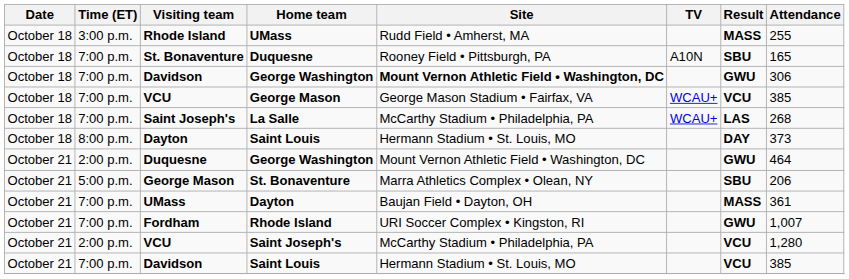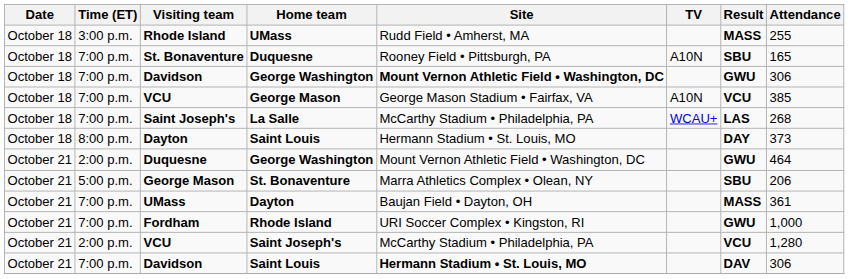VCU / George Mason | TV: WCAU+ -> A10N
Fordham | Attendance: 1,007 -> 1,000
Davidson / Saint Louis | Site: normal -> bold
Davidson / Saint Louis | Result: VCU -> DAV
Davidson / Saint Louis | Attendance: 385 -> 306
